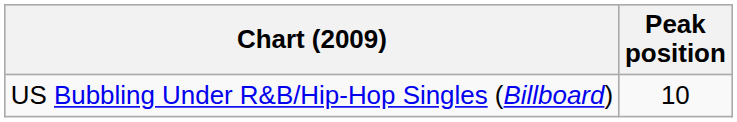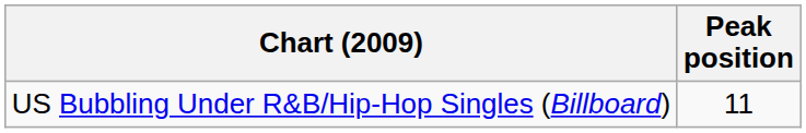US Bubbling Under R&B/Hip-Hop Singles (Billboard) | Peak position: 10 -> 11
